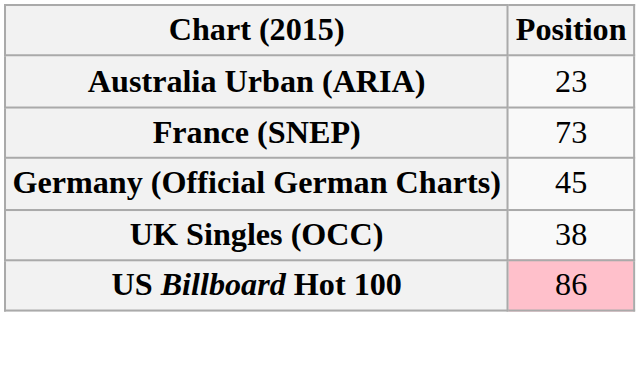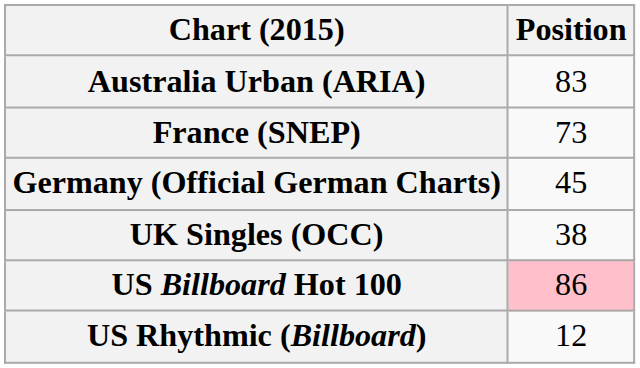Australia Urban (ARIA) | Position: 23 -> 83
+ row: US Rhythmic (Billboard) | 12
